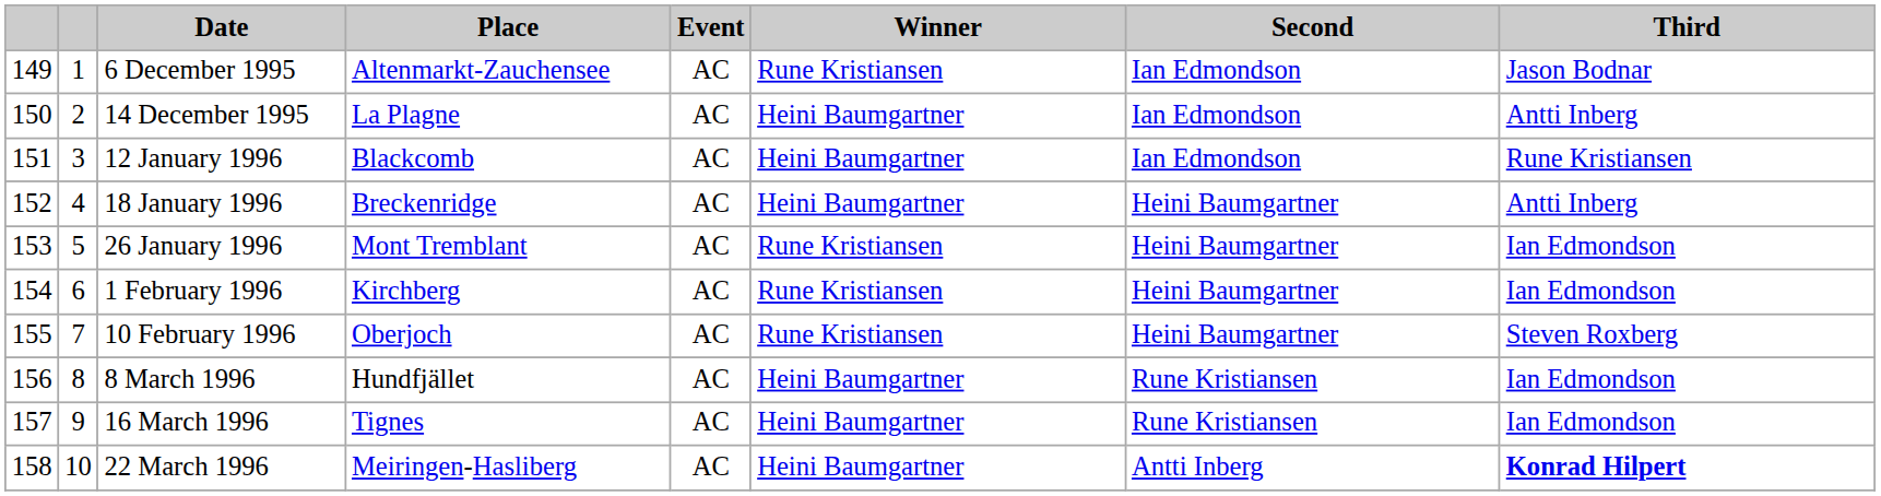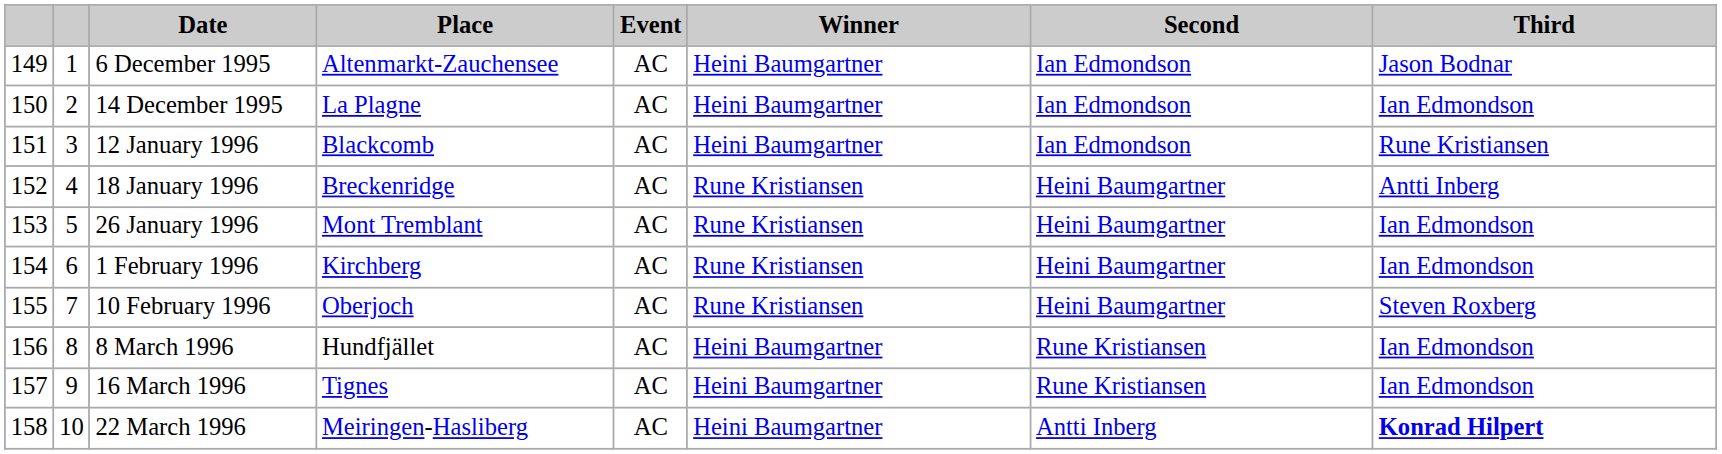6 December 1995 | Winner: Rune Kristiansen -> Heini Baumgartner
14 December 1995 | Third: Antti Inberg -> Ian Edmondson
18 January 1996 | Winner: Heini Baumgartner -> Rune Kristiansen
